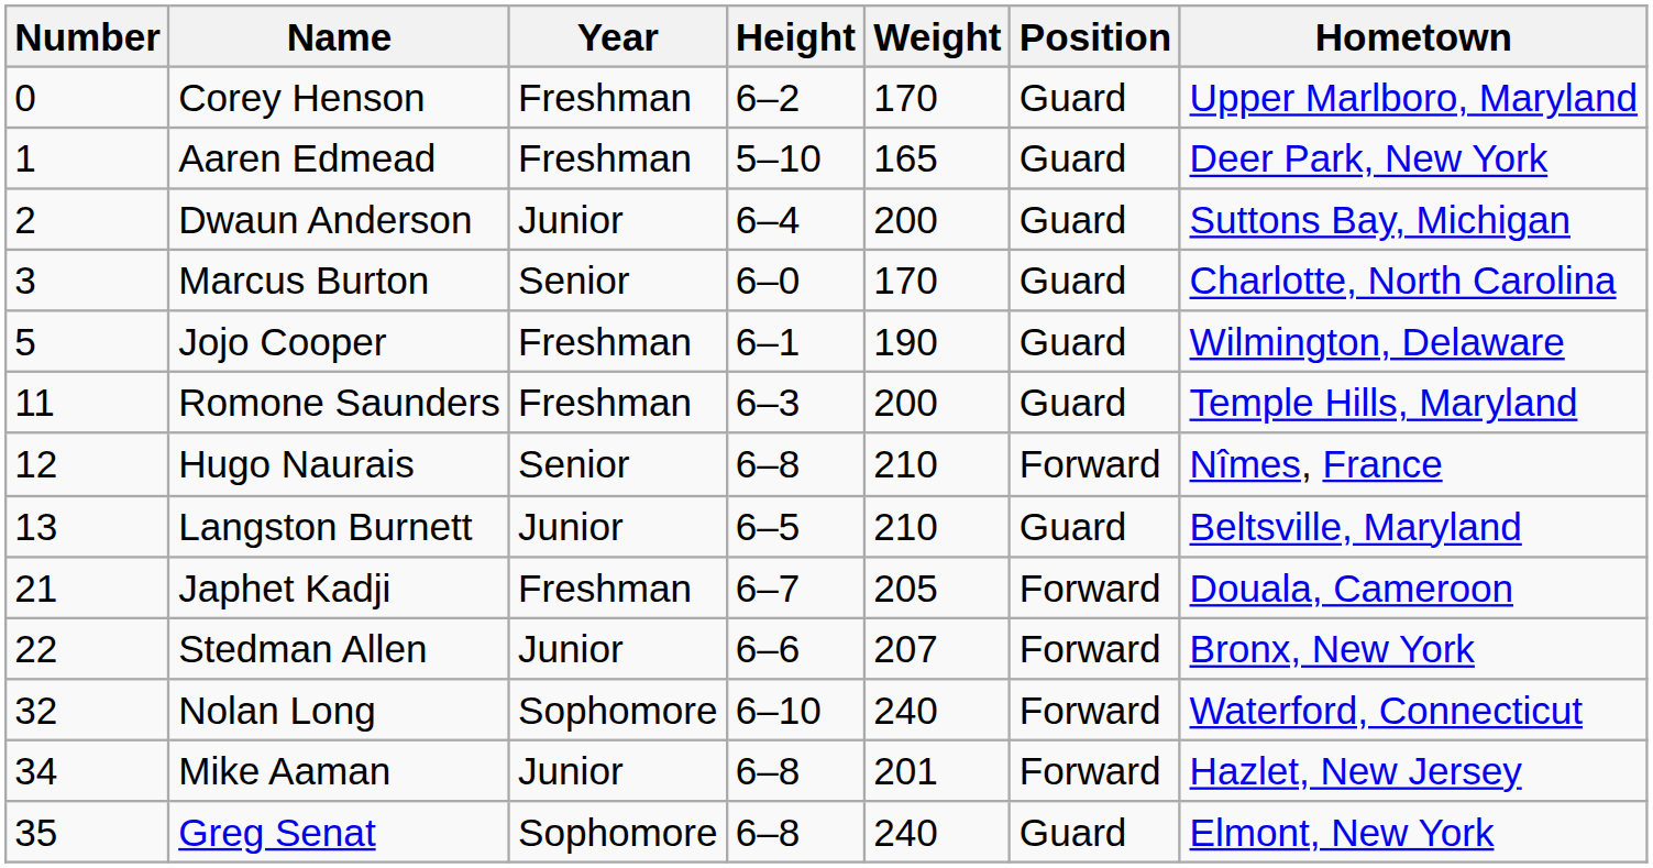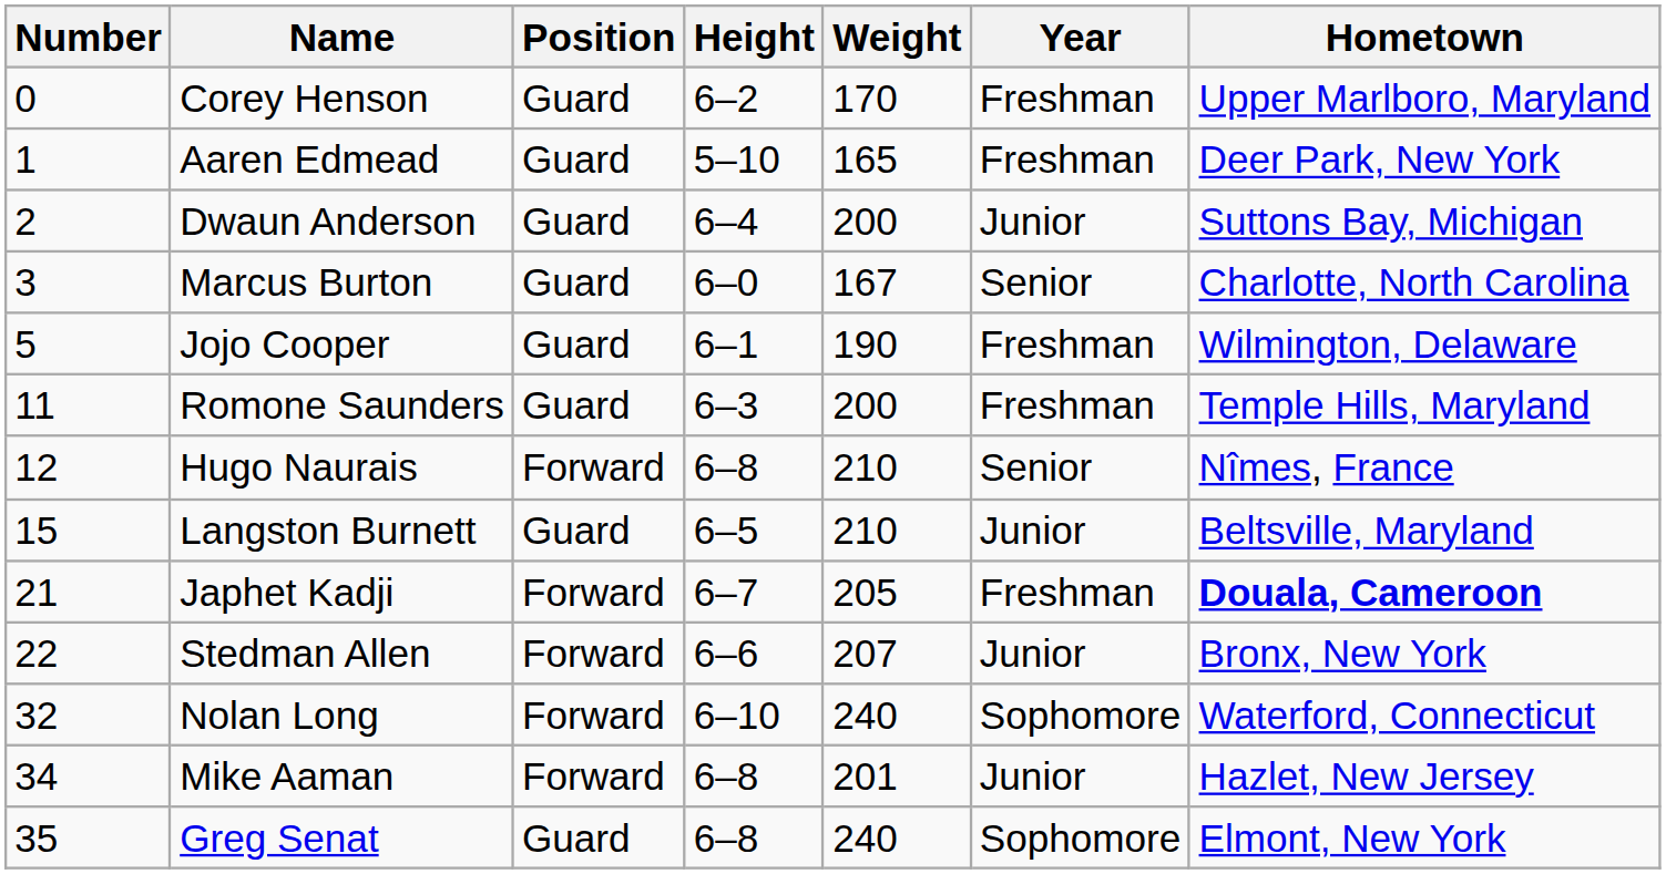columns swapped: Position <-> Year
Marcus Burton | Weight: 170 -> 167
Langston Burnett | Number: 13 -> 15
Japhet Kadji | Hometown: normal -> bold
